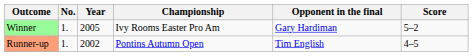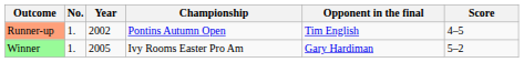rows swapped: Runner-up <-> Winner
